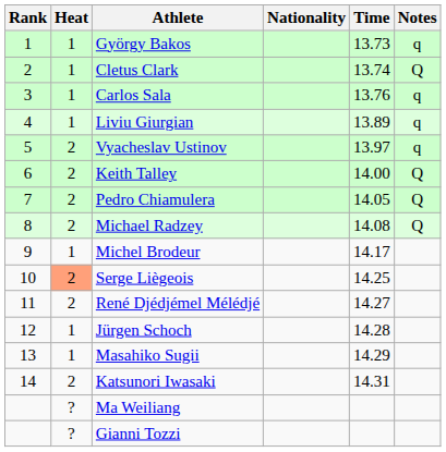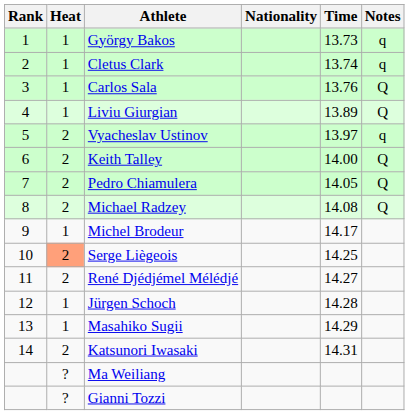Cletus Clark | Notes: Q -> q
Carlos Sala | Notes: q -> Q
Liviu Giurgian | Notes: q -> Q
